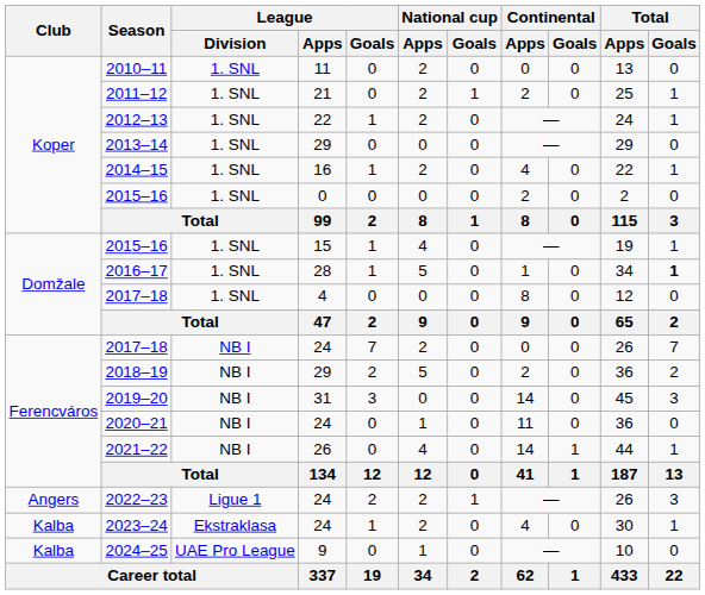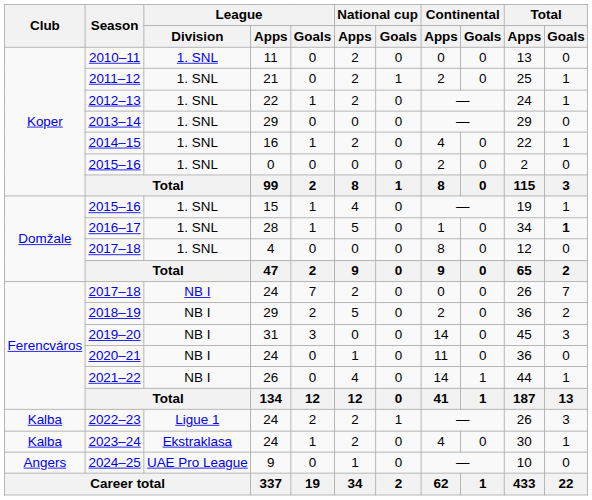2022–23 | Club: Angers -> Kalba
2024–25 | Club: Kalba -> Angers
